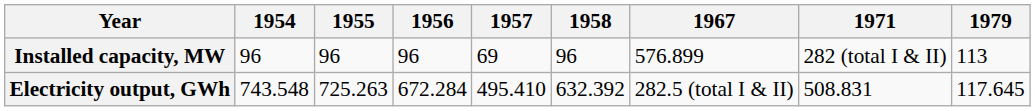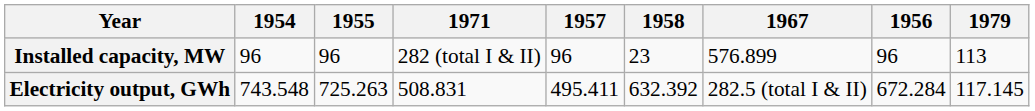columns swapped: 1956 <-> 1971
Installed capacity, MW | 1957: 69 -> 96
Installed capacity, MW | 1958: 96 -> 23
Electricity output, GWh | 1957: 495.410 -> 495.411
Electricity output, GWh | 1979: 117.645 -> 117.145
